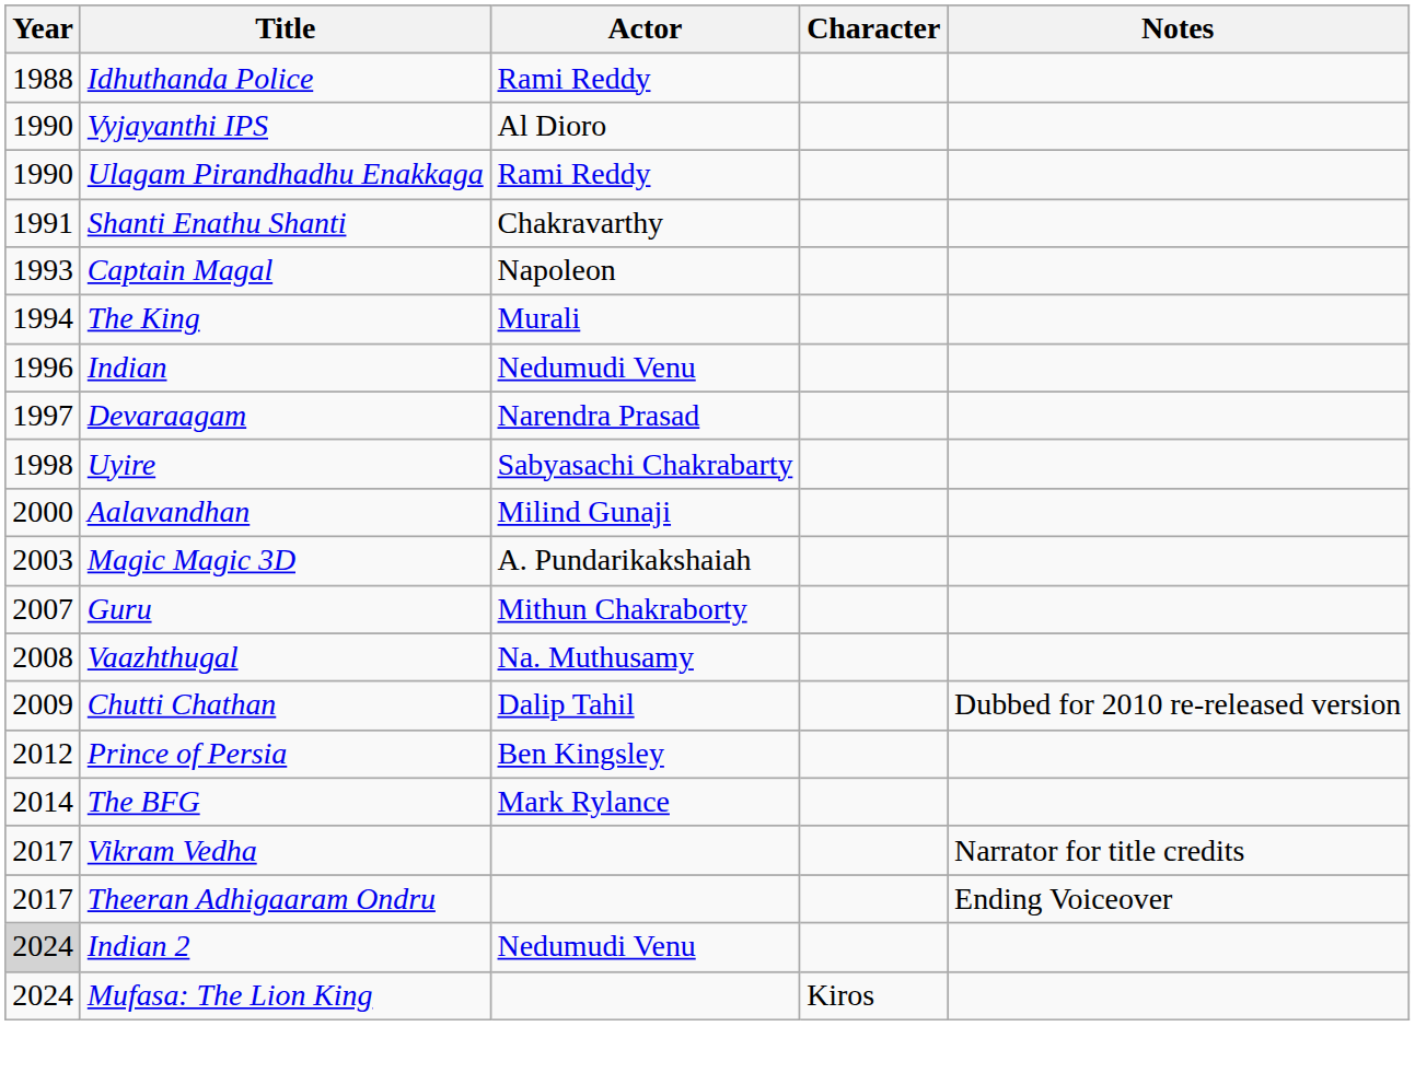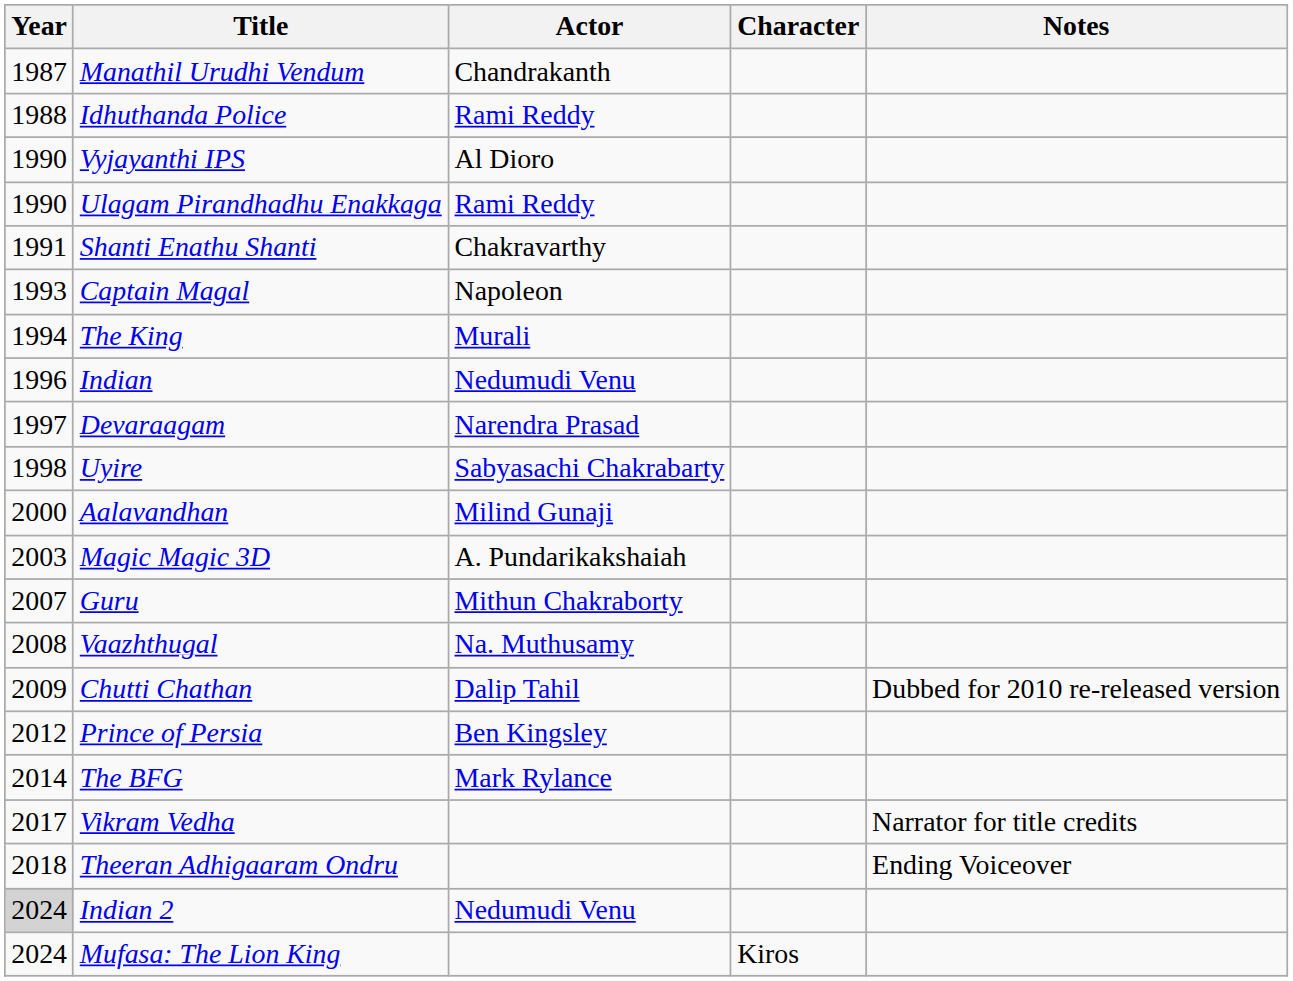+ row: 1987 | Manathil Urudhi Vendum | Chandrakanth
Theeran Adhigaaram Ondru | Year: 2017 -> 2018
